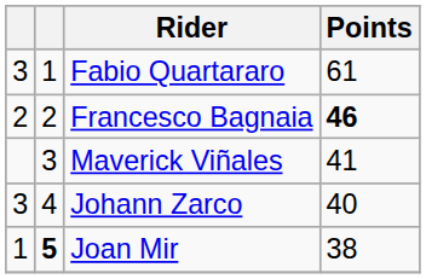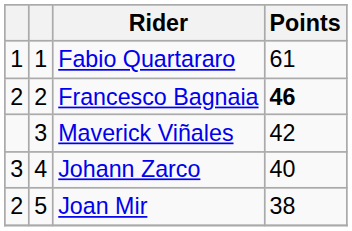Fabio Quartararo | column 1: 3 -> 1
Maverick Viñales | Points: 41 -> 42
Joan Mir | column 1: 1 -> 2
Joan Mir | column 2: bold -> normal
